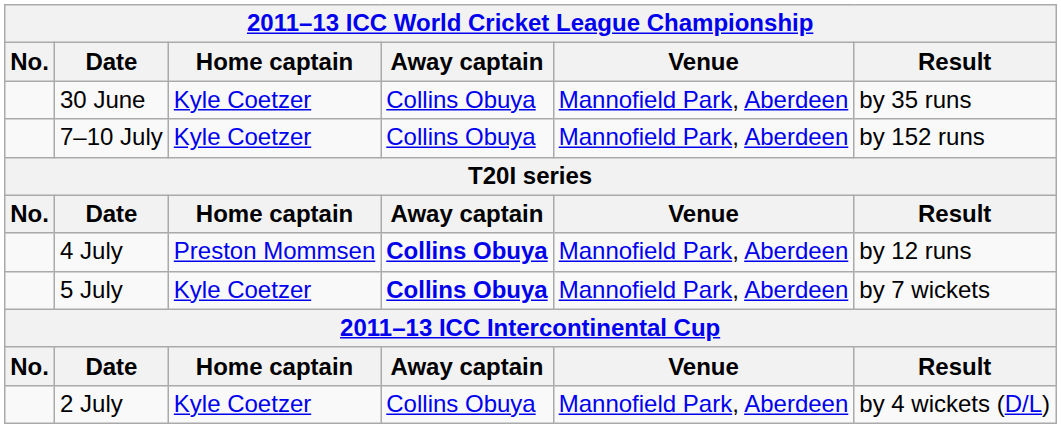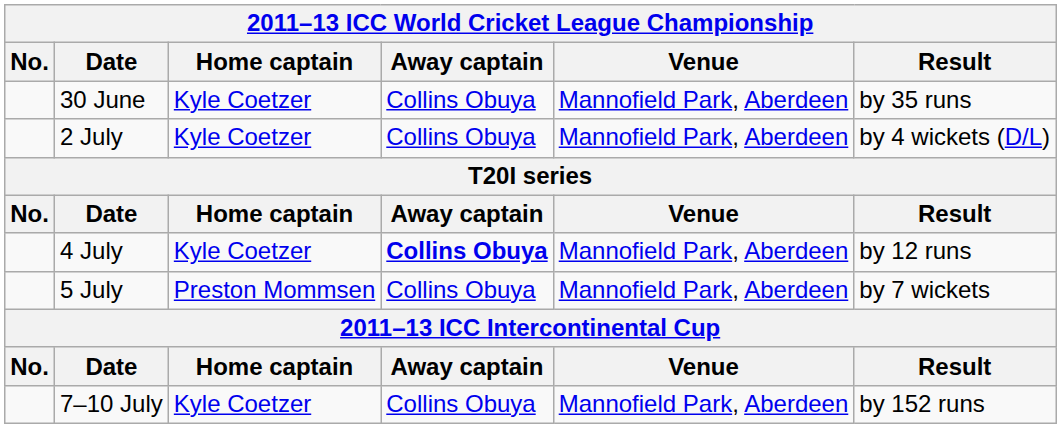rows swapped: 2 July <-> 7–10 July
4 July | Home captain: Preston Mommsen -> Kyle Coetzer
5 July | Home captain: Kyle Coetzer -> Preston Mommsen
5 July | Away captain: bold -> normal
